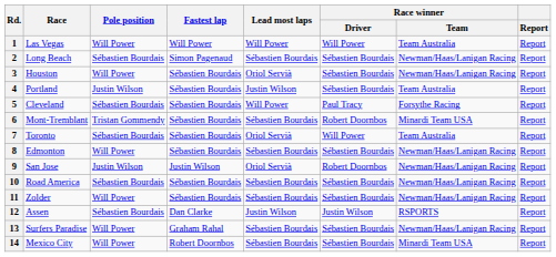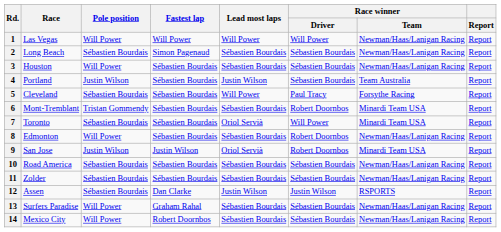1 | Race winner / Team: Team Australia -> Newman/Haas/Lanigan Racing
3 | Lead most laps: Oriol Servià -> Sébastien Bourdais
7 | Race winner / Team: Team Australia -> Minardi Team USA
8 | Race winner / Driver: Sébastien Bourdais -> Robert Doornbos
9 | Race winner / Team: Newman/Haas/Lanigan Racing -> Minardi Team USA
11 | Pole position: Will Power -> Sébastien Bourdais
14 | Race winner / Team: Minardi Team USA -> Newman/Haas/Lanigan Racing
